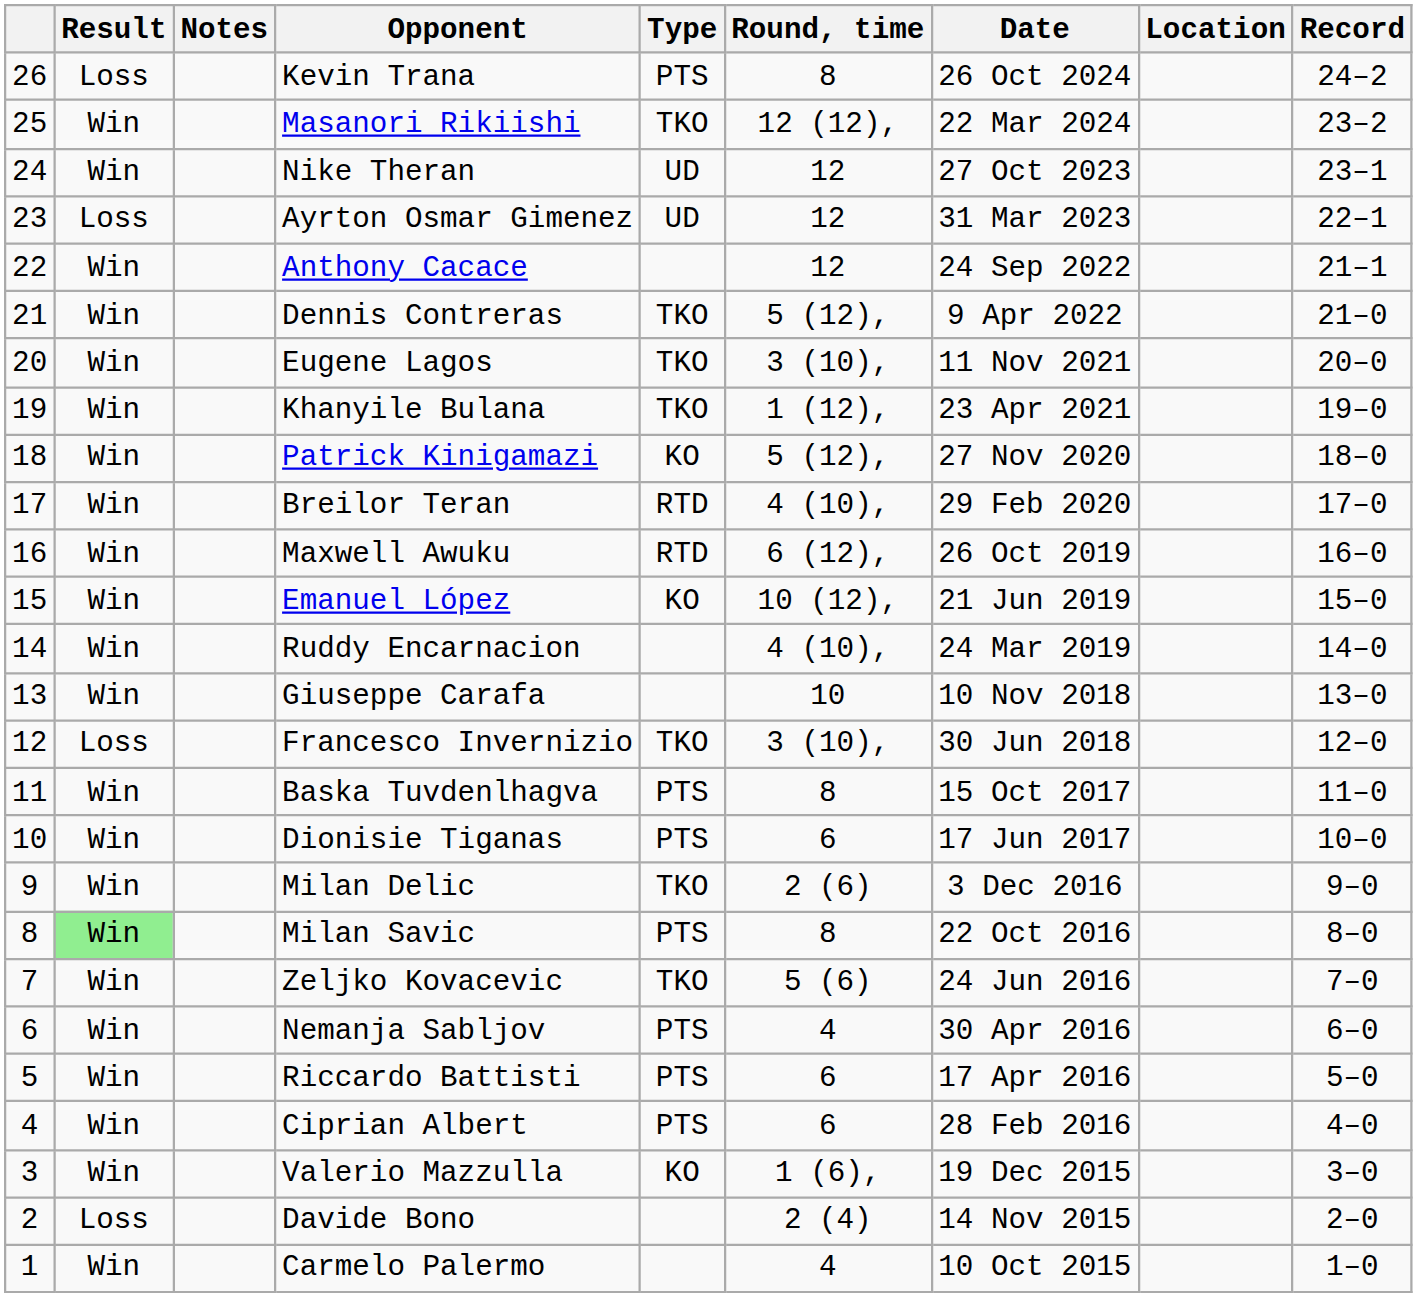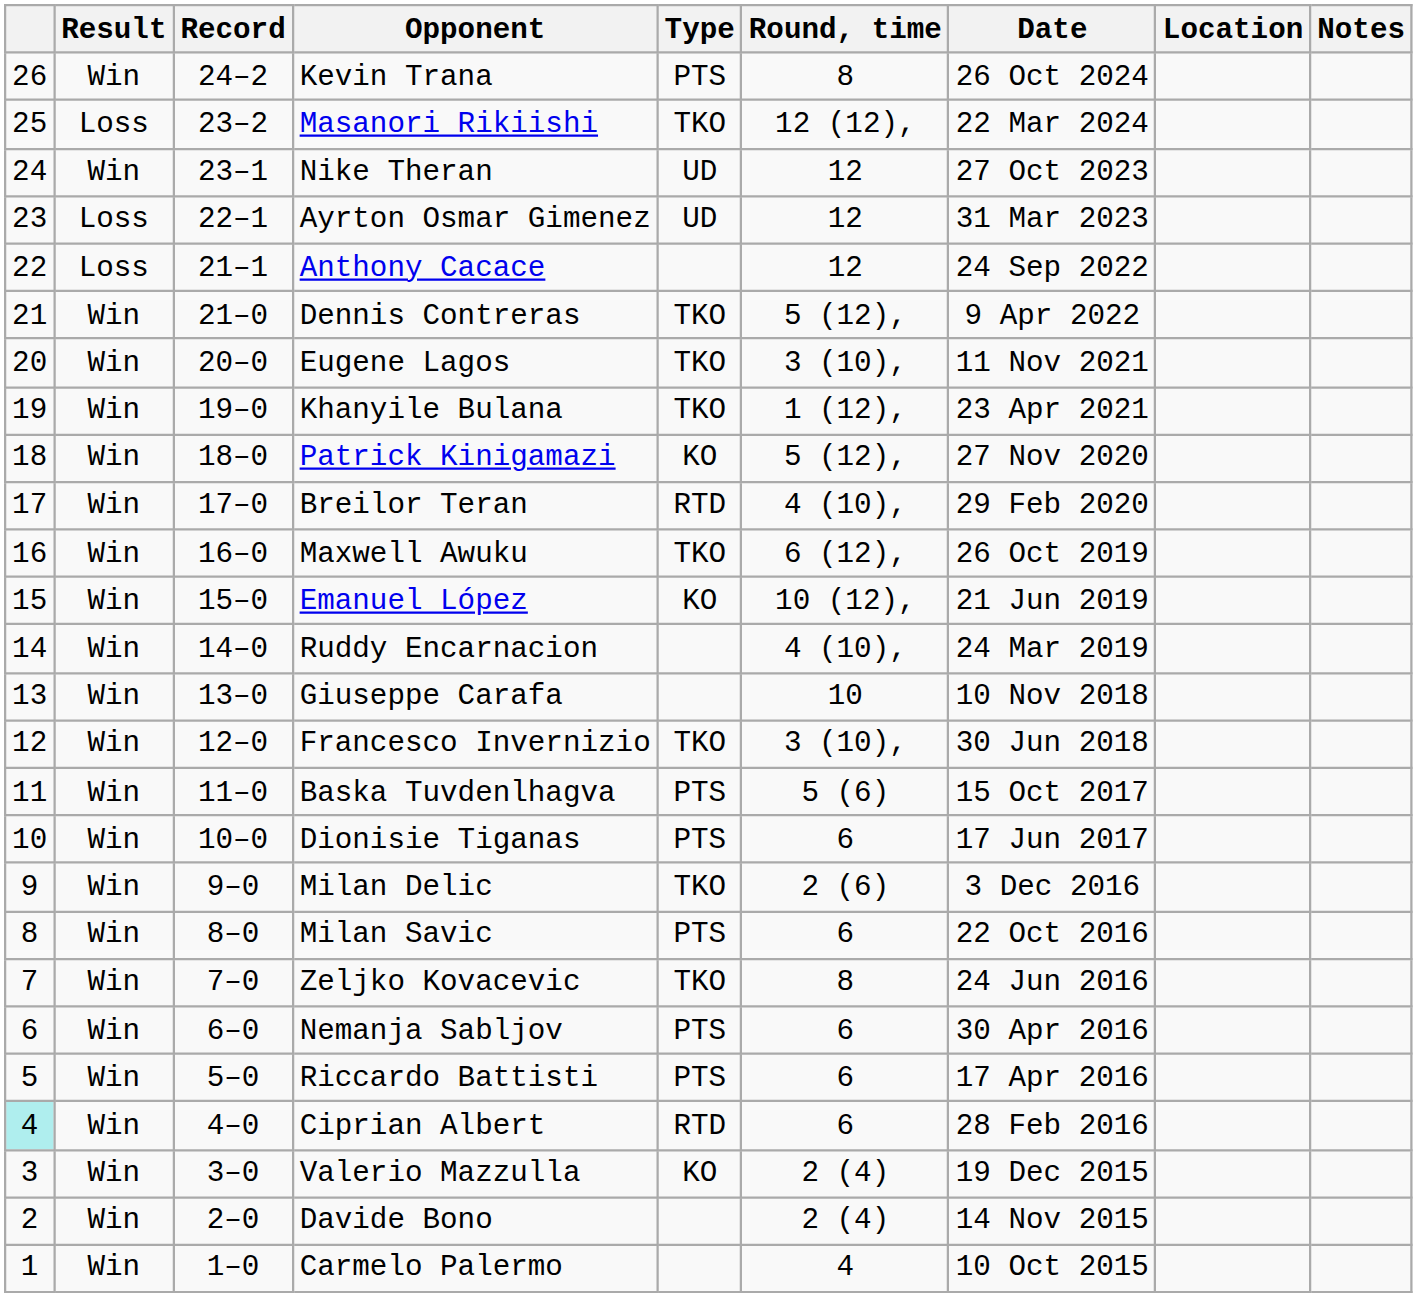columns swapped: Record <-> Notes
Kevin Trana | Result: Loss -> Win
Masanori Rikiishi | Result: Win -> Loss
Anthony Cacace | Result: Win -> Loss
Maxwell Awuku | Type: RTD -> TKO
Francesco Invernizio | Result: Loss -> Win
Baska Tuvdenlhagva | Round, time: 8 -> 5 (6)
Milan Savic | Result: lightgreen background -> no background
Milan Savic | Round, time: 8 -> 6
Zeljko Kovacevic | Round, time: 5 (6) -> 8
Nemanja Sabljov | Round, time: 4 -> 6
Ciprian Albert | column 1: no background -> paleturquoise background
Ciprian Albert | Type: PTS -> RTD
Valerio Mazzulla | Round, time: 1 (6), -> 2 (4)
Davide Bono | Result: Loss -> Win
